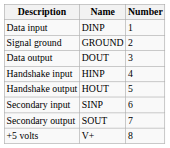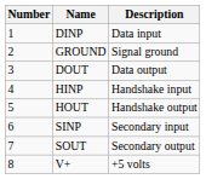columns swapped: Number <-> Description
